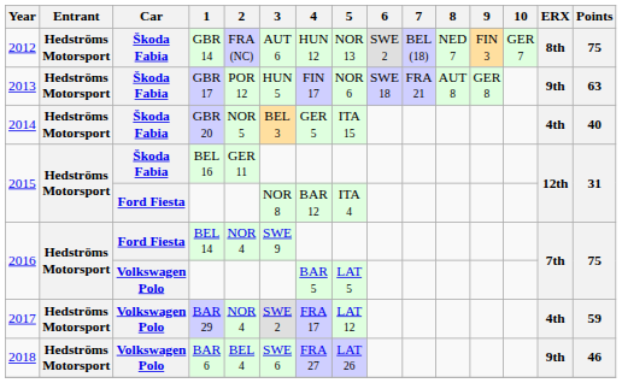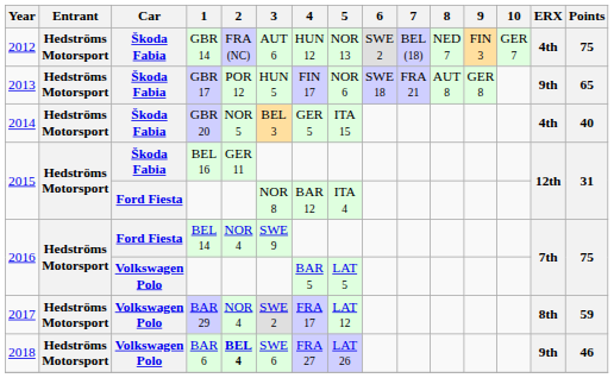GBR 14 | ERX: 8th -> 4th
GBR 17 | Points: 63 -> 65
BAR 29 | ERX: 4th -> 8th
BAR 6 | 2: normal -> bold
